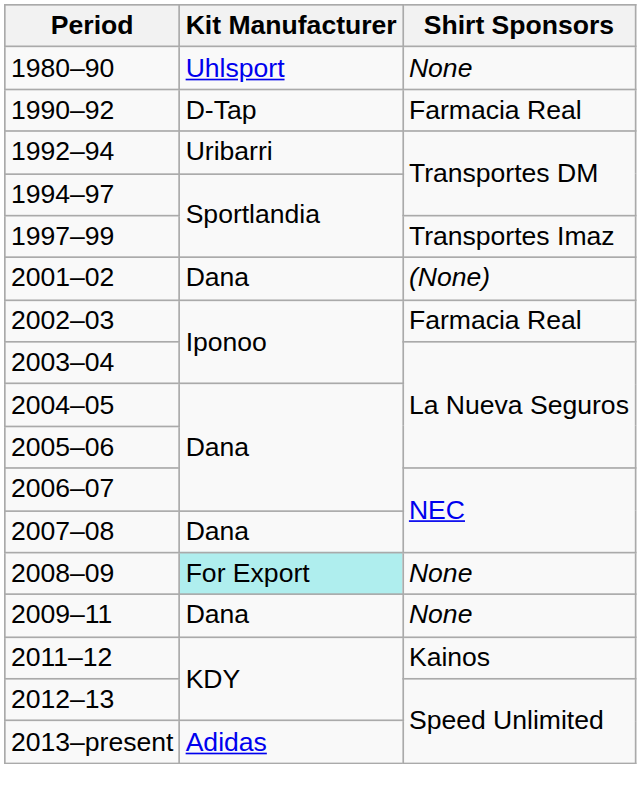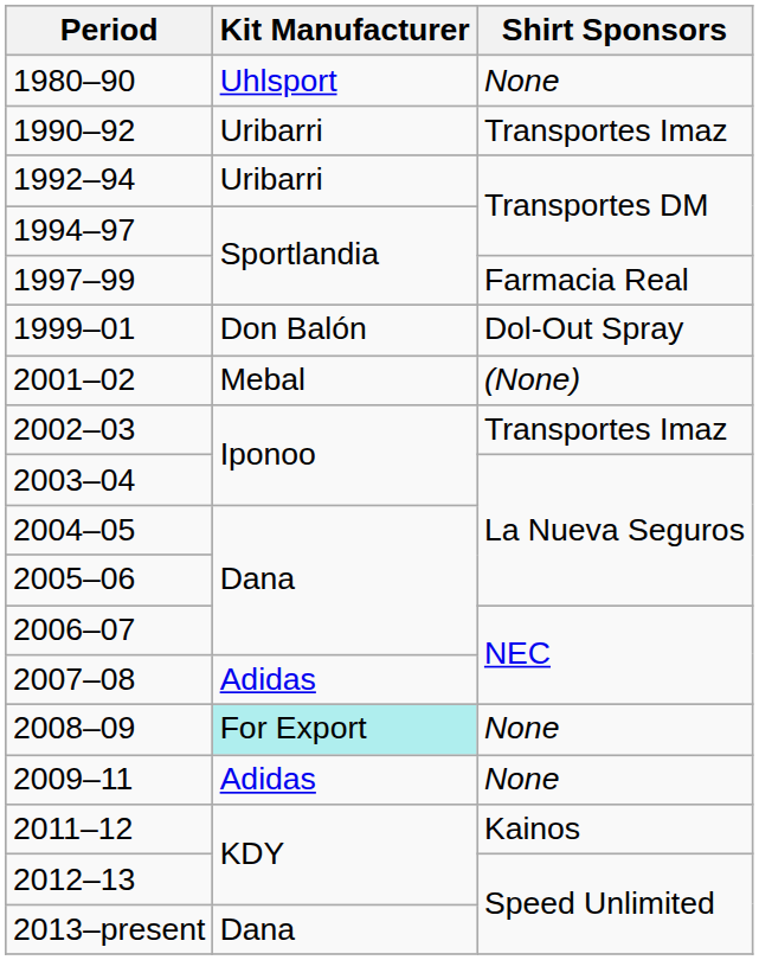1990–92 | Kit Manufacturer: D-Tap -> Uribarri
1990–92 | Shirt Sponsors: Farmacia Real -> Transportes Imaz
1997–99 | Shirt Sponsors: Transportes Imaz -> Farmacia Real
+ row: 1999–01 | Don Balón | Dol-Out Spray
2001–02 | Kit Manufacturer: Dana -> Mebal
2002–03 | Shirt Sponsors: Farmacia Real -> Transportes Imaz
2007–08 | Kit Manufacturer: Dana -> Adidas
2009–11 | Kit Manufacturer: Dana -> Adidas
2013–present | Kit Manufacturer: Adidas -> Dana
